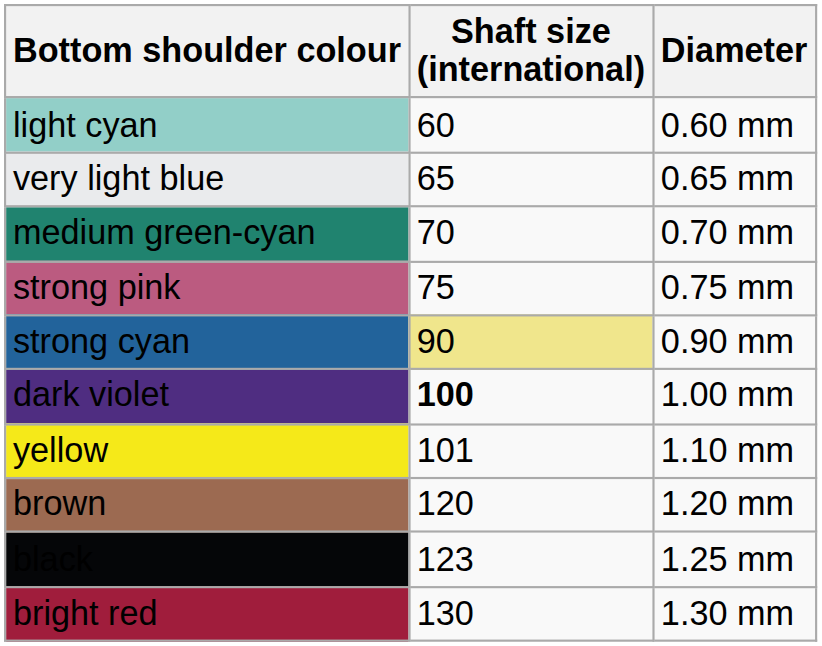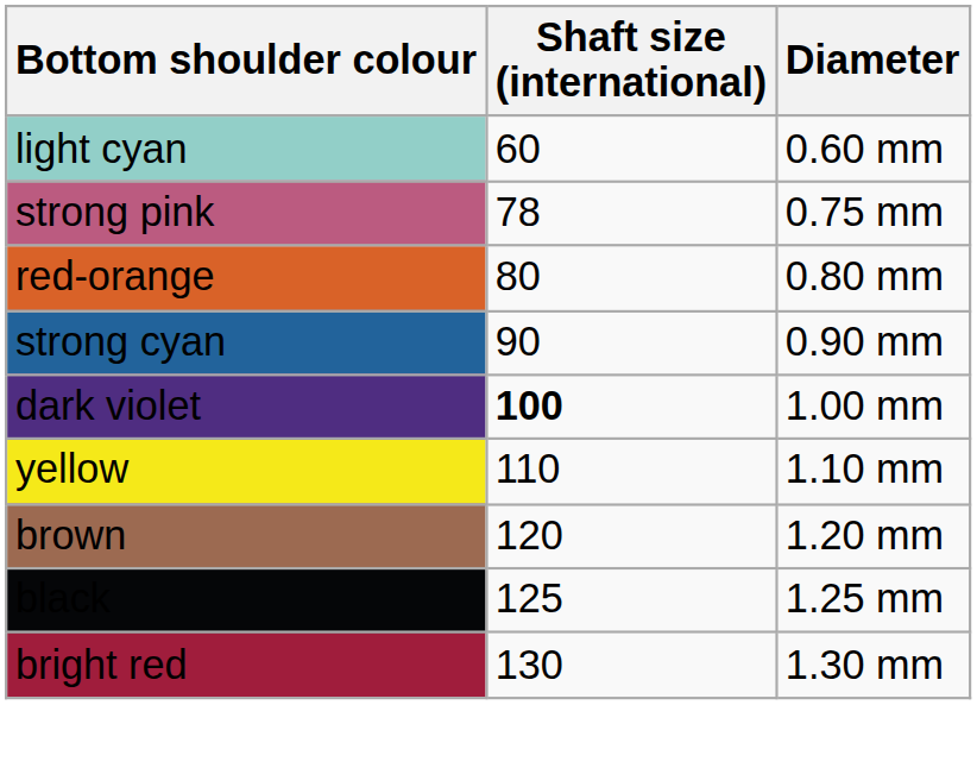- row: very light blue | 65 | 0.65 mm
- row: medium green-cyan | 70 | 0.70 mm
strong pink | Shaft size (international): 75 -> 78
+ row: red-orange | 80 | 0.80 mm
strong cyan | Shaft size (international): khaki background -> no background
yellow | Shaft size (international): 101 -> 110
black | Shaft size (international): 123 -> 125
